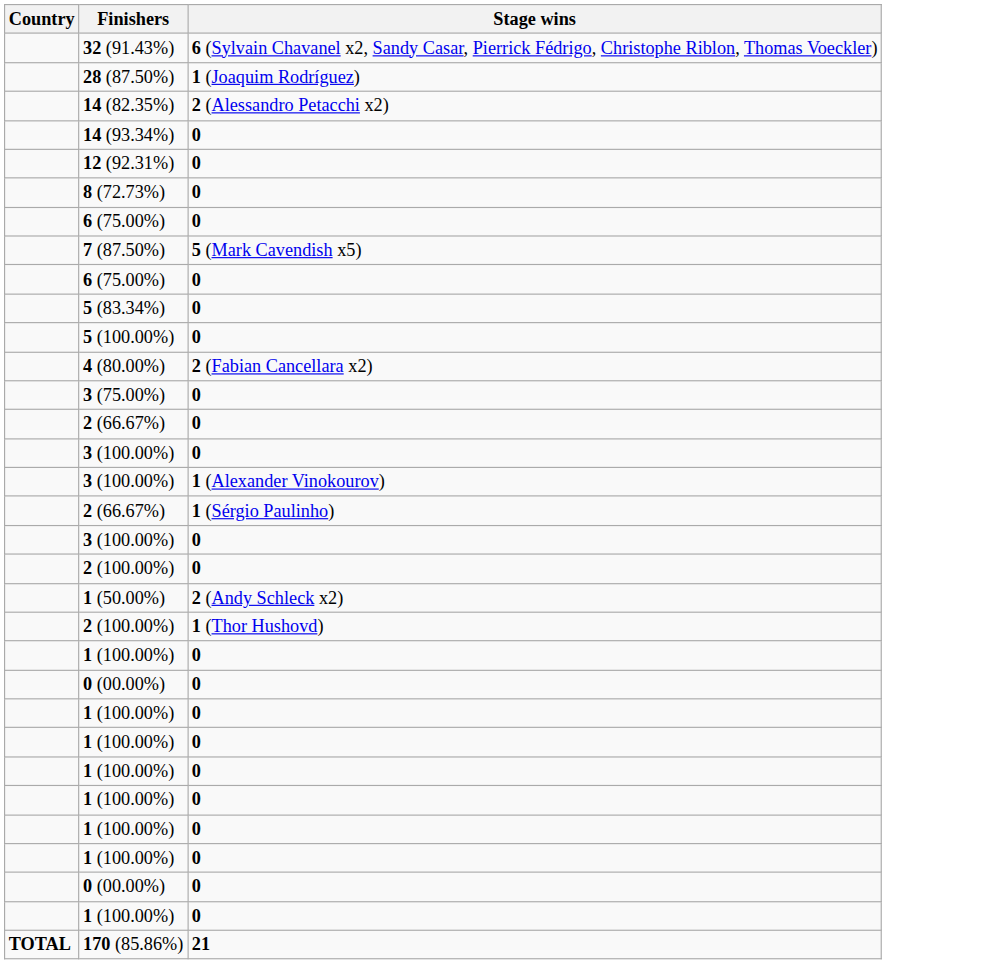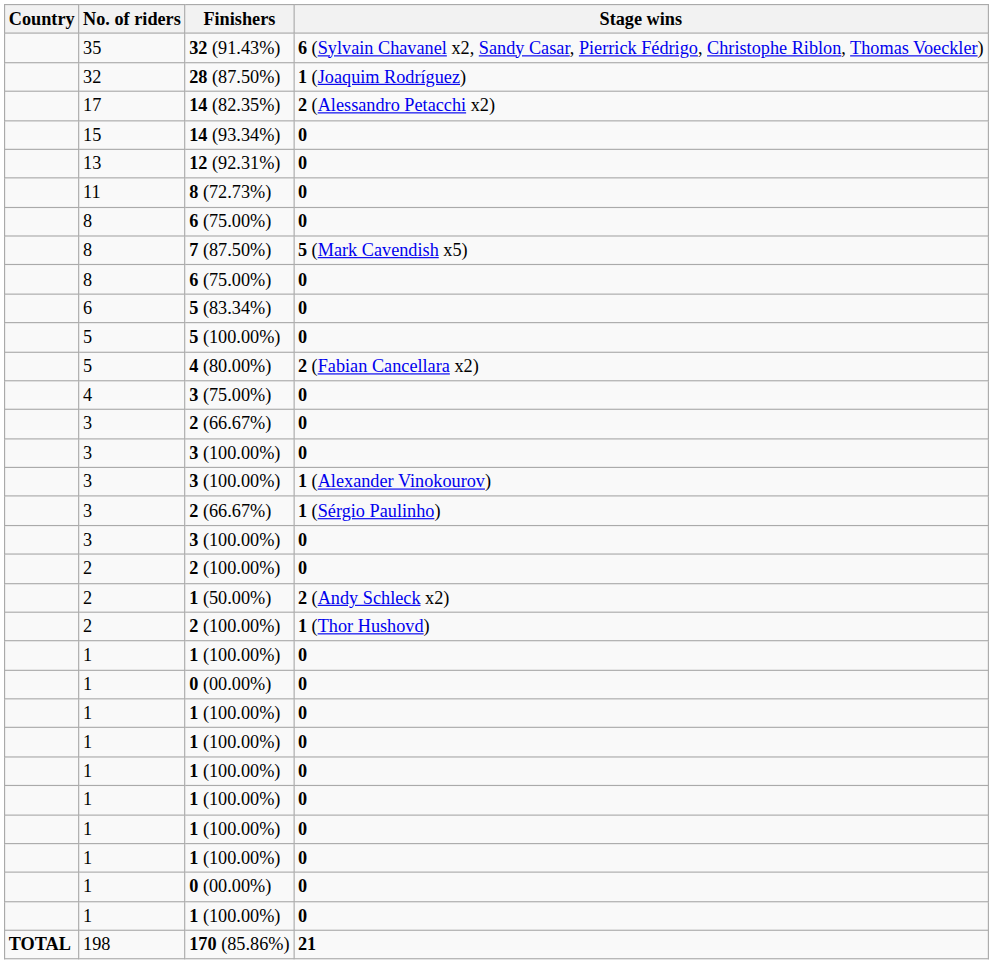+ column: No. of riders | 35 | 32 | 17 | 15 | 13 | 11 | 8 | 8 | 8 | 6 | 5 | 5 | 4 | 3 | 3 | 3 | 3 | 3 | 2 | 2 | 2 | 1 | 1 | 1 | 1 | 1 | 1 | 1 | 1 | 1 | 1 | 198
